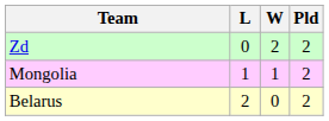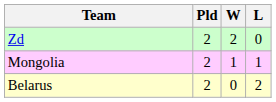columns swapped: Pld <-> L
